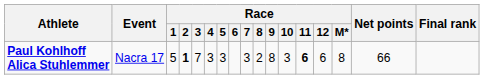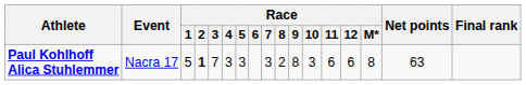Paul Kohlhoff Alica Stuhlemmer | Race / 11: bold -> normal
Paul Kohlhoff Alica Stuhlemmer | Net points: 66 -> 63
